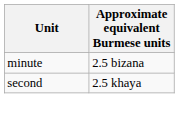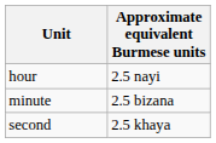+ row: hour | 2.5 nayi
